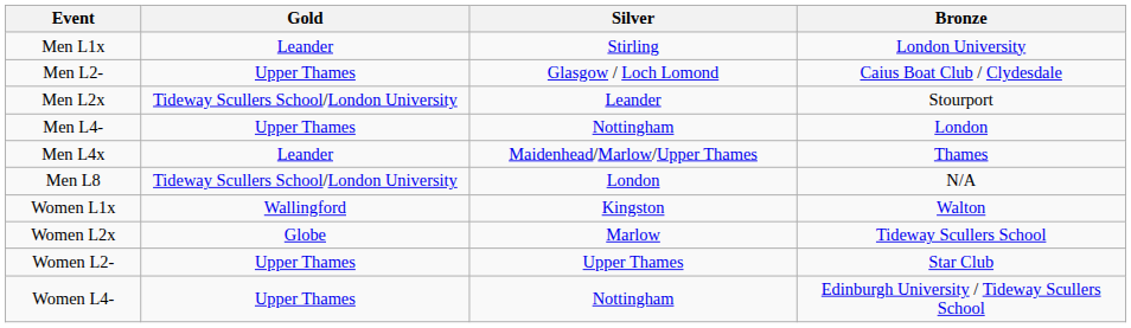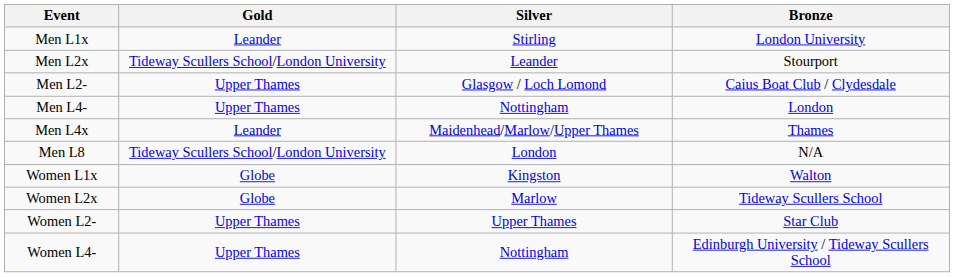rows swapped: Men L2x <-> Men L2-
Women L1x | Gold: Wallingford -> Globe
